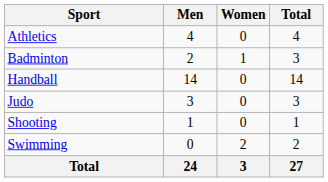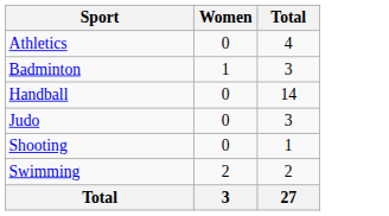- column: Men | 4 | 2 | 14 | 3 | 1 | 0 | 24
